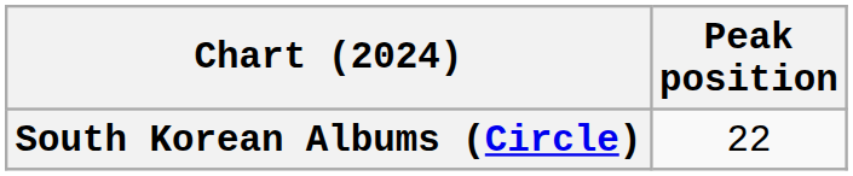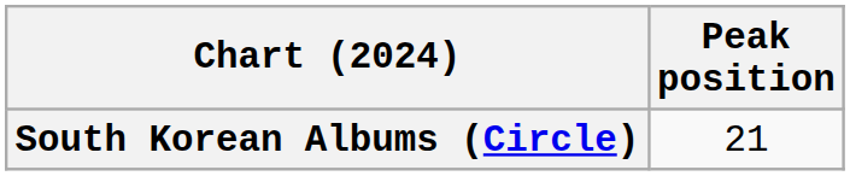South Korean Albums (Circle) | Peak position: 22 -> 21
